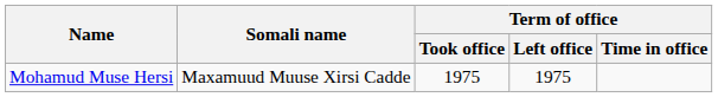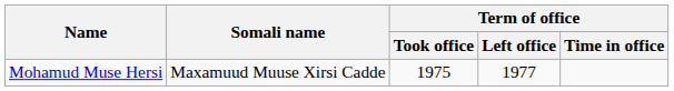Mohamud Muse Hersi | Term of office / Left office: 1975 -> 1977
